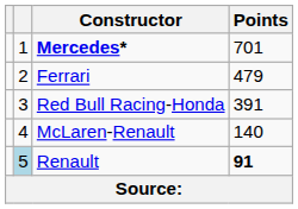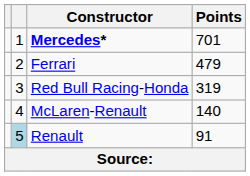Red Bull Racing-Honda | Points: 391 -> 319
Renault | Points: bold -> normal
